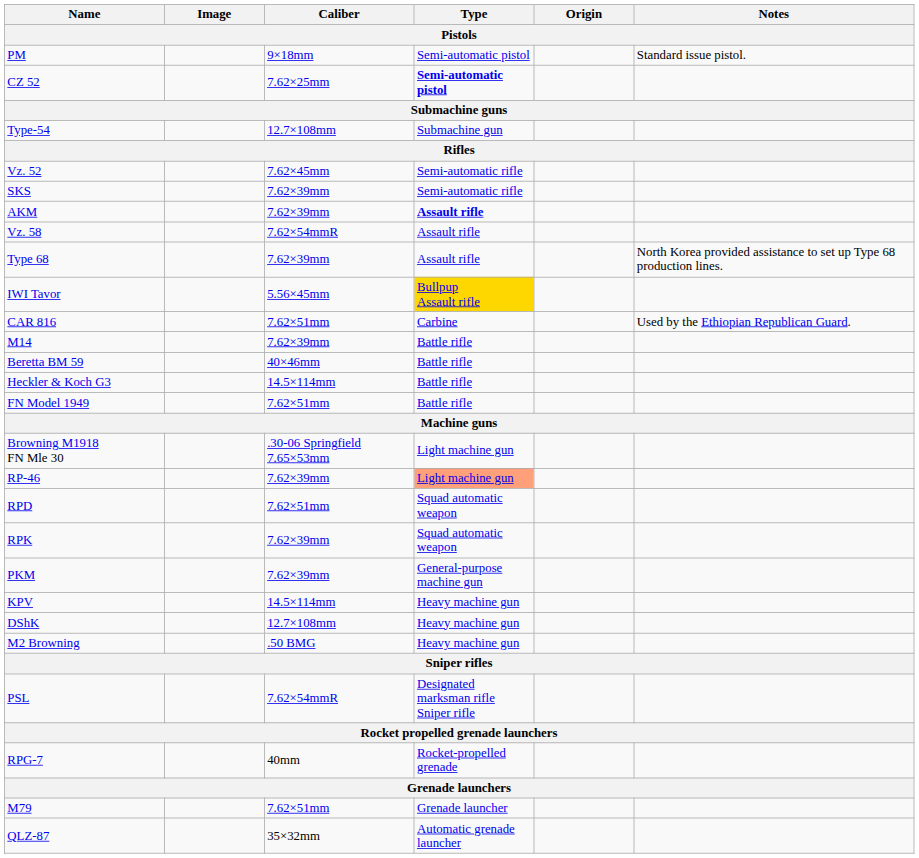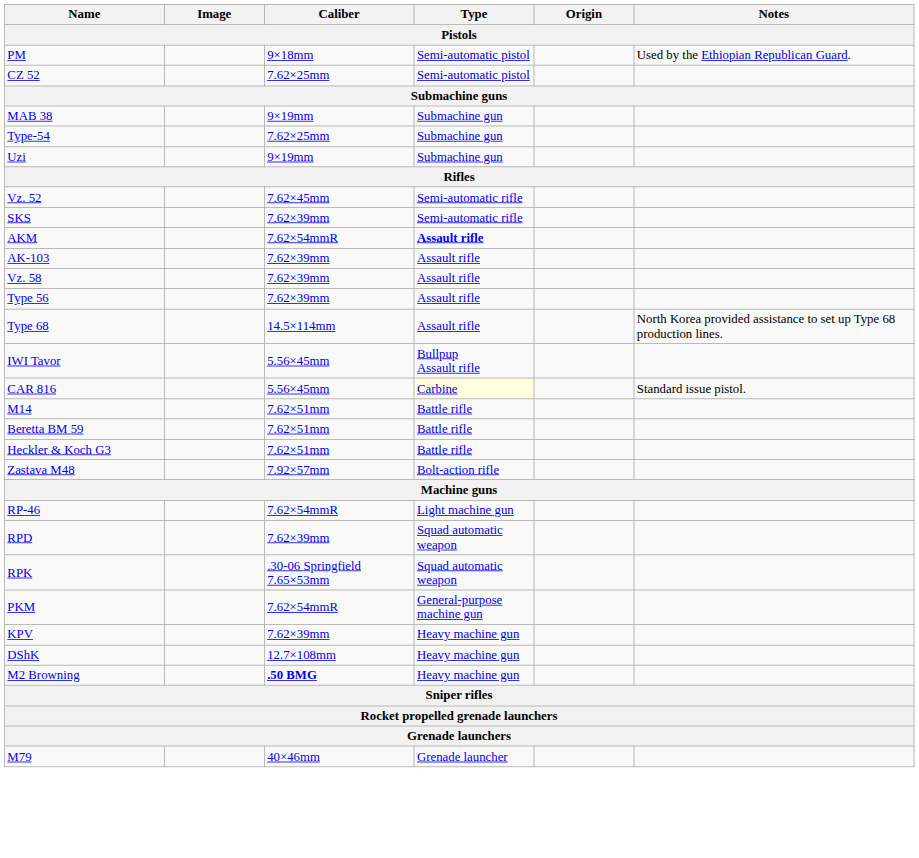PM | Notes: Standard issue pistol. -> Used by the Ethiopian Republican Guard.
CZ 52 | Type: bold -> normal
+ row: MAB 38 | 9×19mm | Submachine gun
Type-54 | Caliber: 12.7×108mm -> 7.62×25mm
+ row: Uzi | 9×19mm | Submachine gun
AKM | Caliber: 7.62×39mm -> 7.62×54mmR
+ row: AK-103 | 7.62×39mm | Assault rifle
Vz. 58 | Caliber: 7.62×54mmR -> 7.62×39mm
+ row: Type 56 | 7.62×39mm | Assault rifle
Type 68 | Caliber: 7.62×39mm -> 14.5×114mm
IWI Tavor | Type: gold background -> no background
CAR 816 | Caliber: 7.62×51mm -> 5.56×45mm
CAR 816 | Type: no background -> lightyellow background
CAR 816 | Notes: Used by the Ethiopian Republican Guard. -> Standard issue pistol.
M14 | Caliber: 7.62×39mm -> 7.62×51mm
Beretta BM 59 | Caliber: 40×46mm -> 7.62×51mm
Heckler & Koch G3 | Caliber: 14.5×114mm -> 7.62×51mm
- row: FN Model 1949 | 7.62×51mm | Battle rifle
+ row: Zastava M48 | 7.92×57mm | Bolt-action rifle
- row: Browning M1918 FN Mle 30 | .30-06 Springfield 7.65×53mm | Light machine gun
RP-46 | Caliber: 7.62×39mm -> 7.62×54mmR
RP-46 | Type: lightsalmon background -> no background
RPD | Caliber: 7.62×51mm -> 7.62×39mm
RPK | Caliber: 7.62×39mm -> .30-06 Springfield 7.65×53mm
PKM | Caliber: 7.62×39mm -> 7.62×54mmR
KPV | Caliber: 14.5×114mm -> 7.62×39mm
M2 Browning | Caliber: normal -> bold
- row: PSL | 7.62×54mmR | Designated marksman rifle Sniper rifle
- row: RPG-7 | 40mm | Rocket-propelled grenade
M79 | Caliber: 7.62×51mm -> 40×46mm
- row: QLZ-87 | 35×32mm | Automatic grenade launcher
